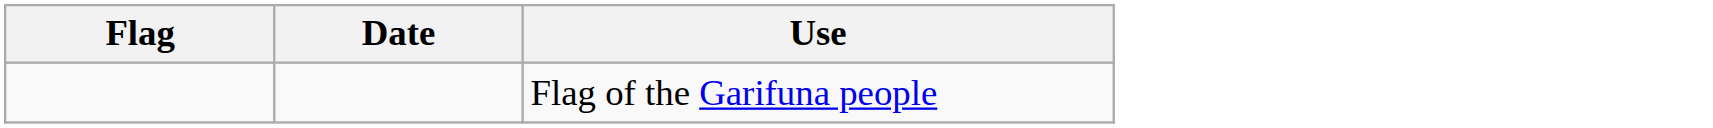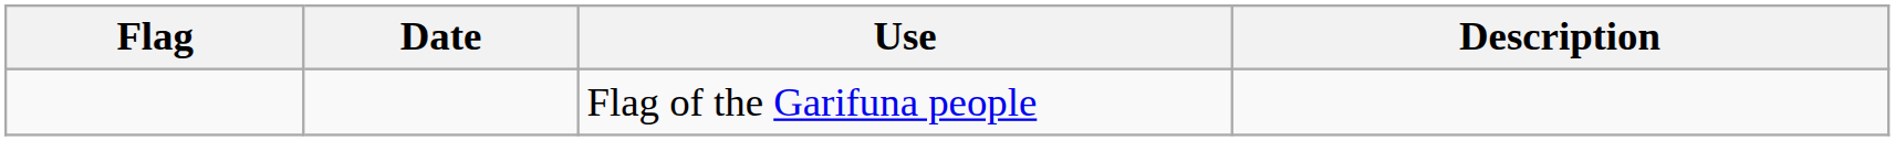+ column: Description
